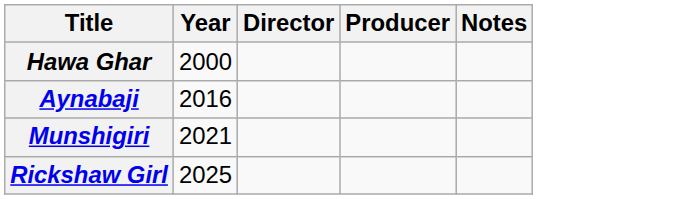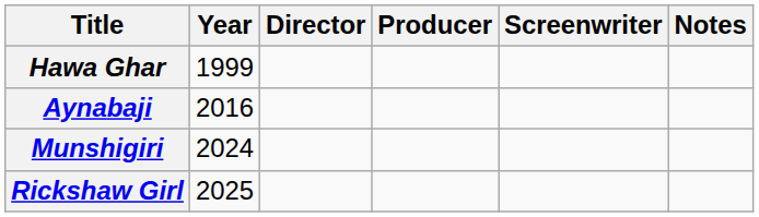+ column: Screenwriter
Hawa Ghar | Year: 2000 -> 1999
Munshigiri | Year: 2021 -> 2024
